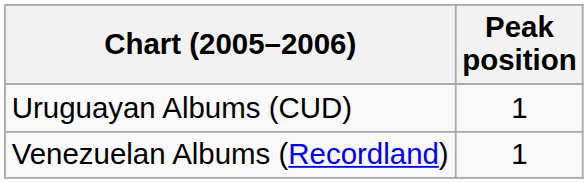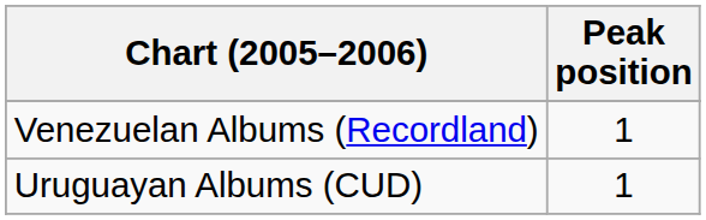rows swapped: Uruguayan Albums (CUD) <-> Venezuelan Albums (Recordland)
